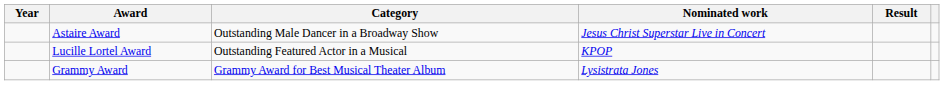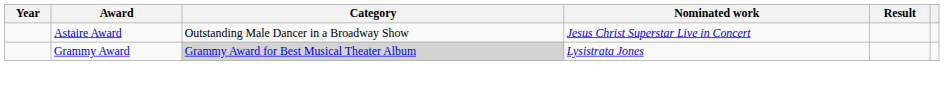- row: Lucille Lortel Award | Outstanding Featured Actor in a Musical | KPOP
Grammy Award | Category: no background -> lightgrey background
